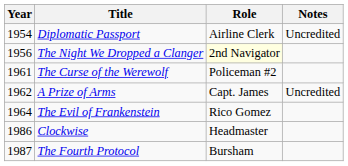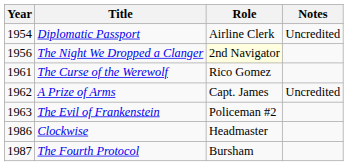The Curse of the Werewolf | Role: Policeman #2 -> Rico Gomez
The Evil of Frankenstein | Year: 1964 -> 1963
The Evil of Frankenstein | Role: Rico Gomez -> Policeman #2
